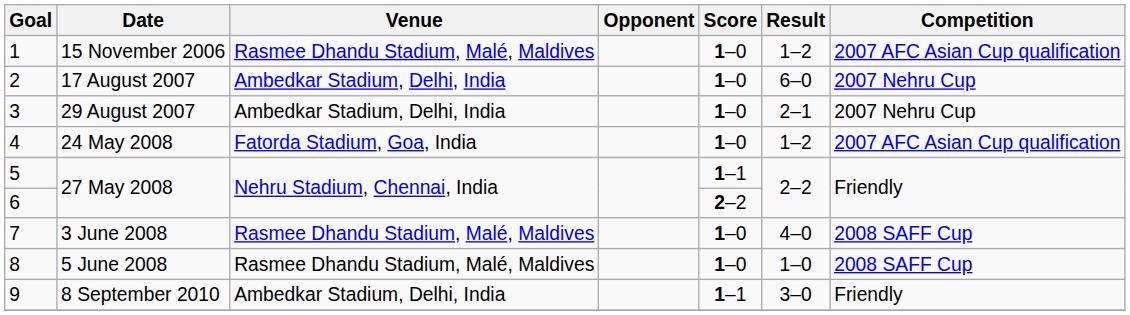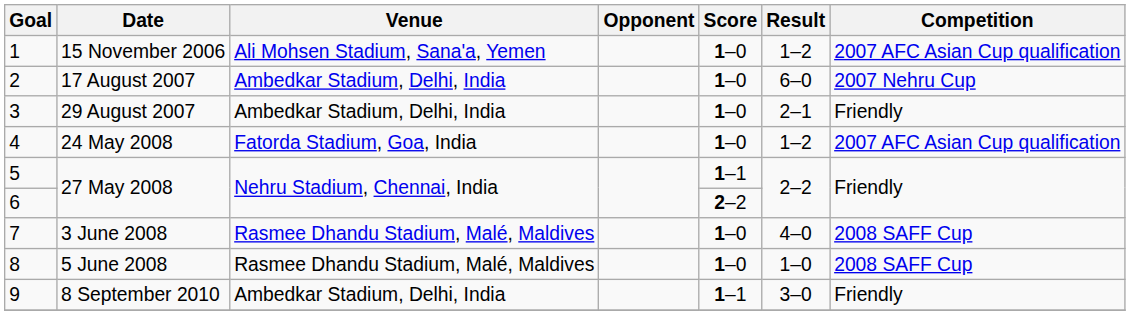1 | Venue: Rasmee Dhandu Stadium, Malé, Maldives -> Ali Mohsen Stadium, Sana'a, Yemen
3 | Competition: 2007 Nehru Cup -> Friendly
